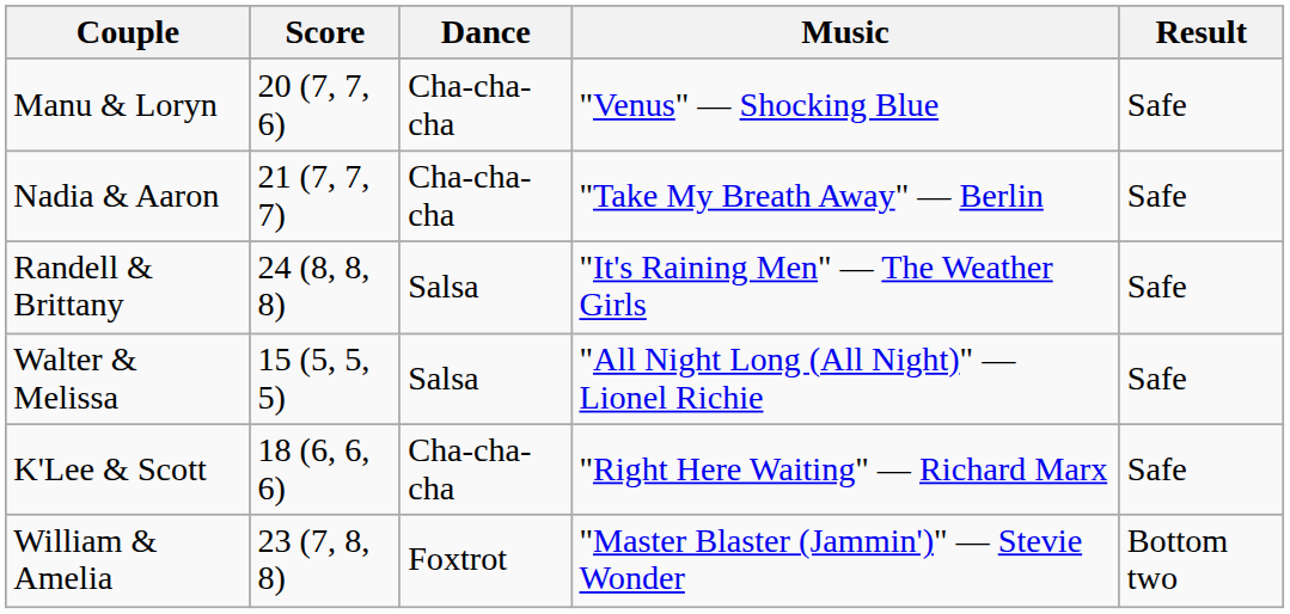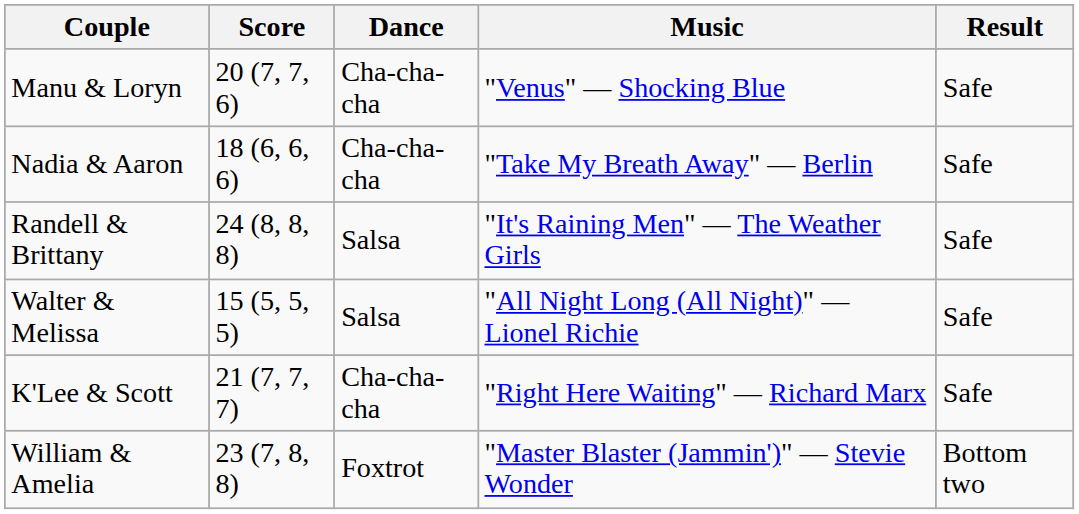Nadia & Aaron | Score: 21 (7, 7, 7) -> 18 (6, 6, 6)
K'Lee & Scott | Score: 18 (6, 6, 6) -> 21 (7, 7, 7)
